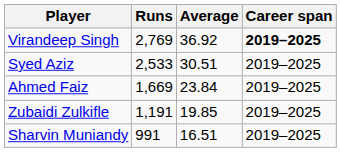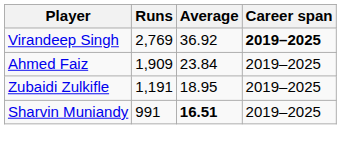- row: Syed Aziz | 2,533 | 30.51 | 2019–2025
Ahmed Faiz | Runs: 1,669 -> 1,909
Zubaidi Zulkifle | Average: 19.85 -> 18.95
Sharvin Muniandy | Average: normal -> bold
